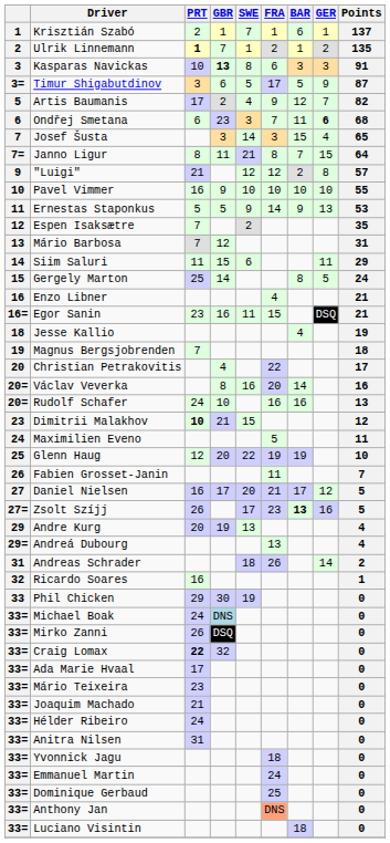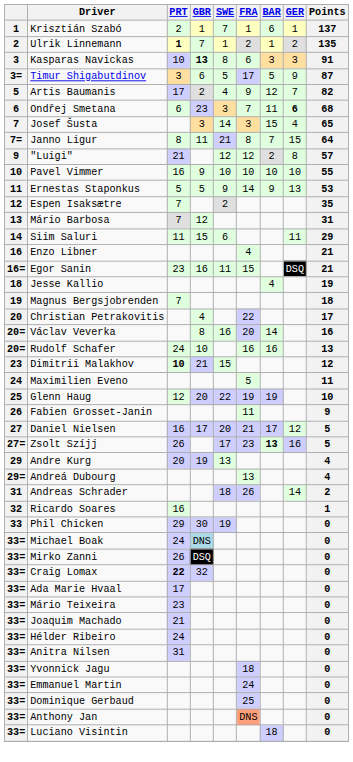- row: 15 | Gergely Marton | 25 | 14 | 8 | 5 | 24
Fabien Grosset-Janin | Points: 7 -> 9
